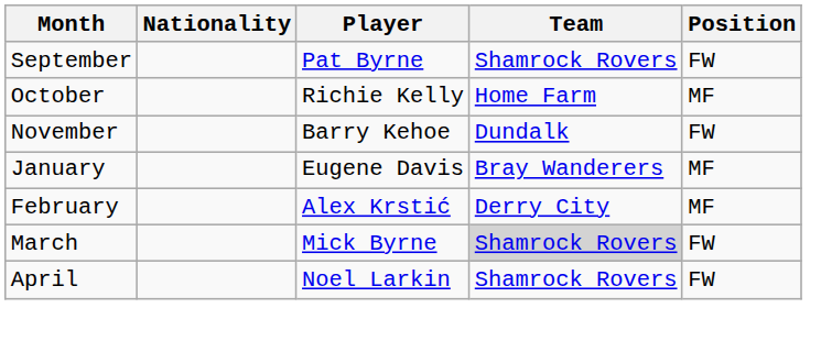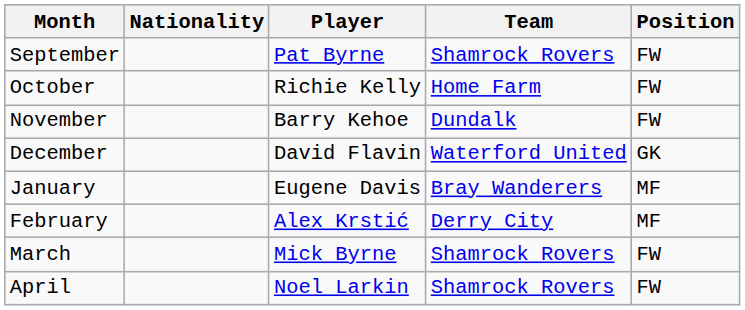October | Position: MF -> FW
+ row: December | David Flavin | Waterford United | GK
March | Team: lightgrey background -> no background
